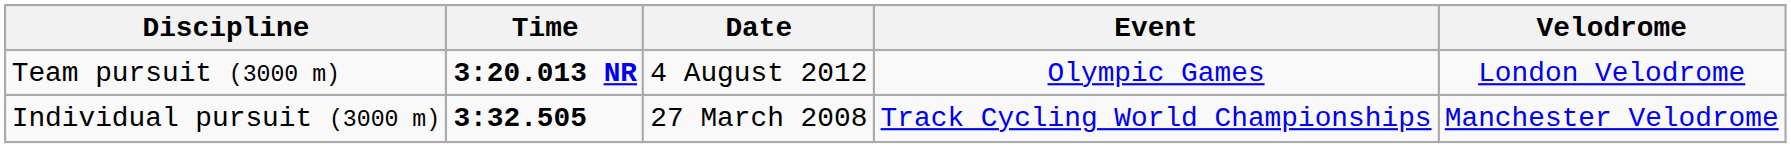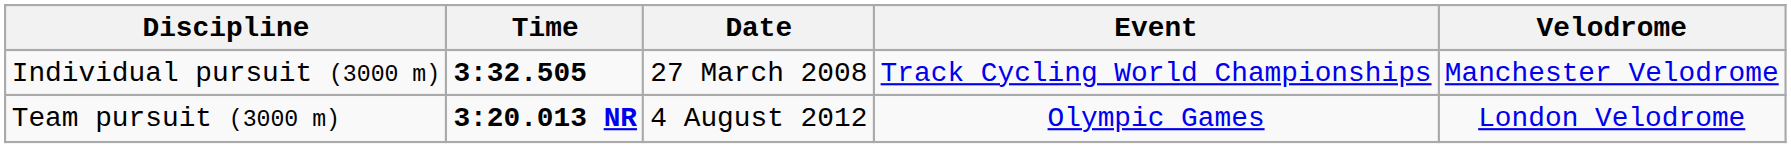rows swapped: Individual pursuit (3000 m) <-> Team pursuit (3000 m)
